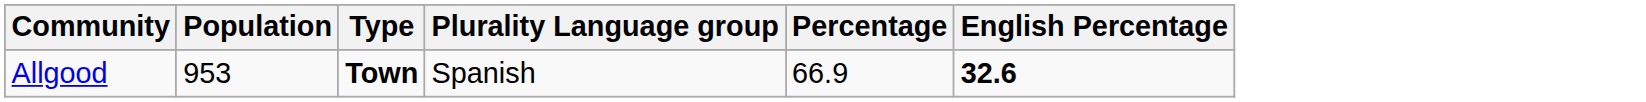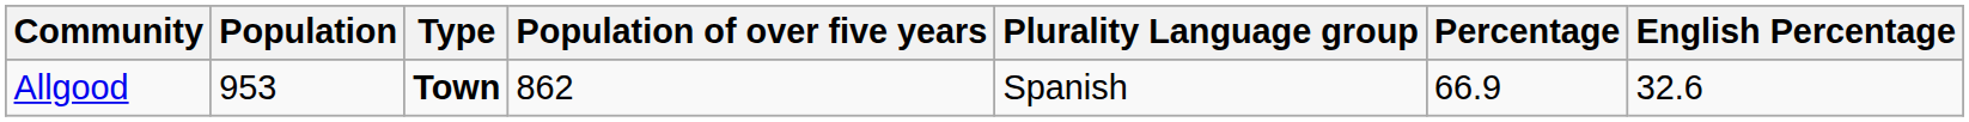+ column: Population of over five years | 862
Allgood | English Percentage: bold -> normal
